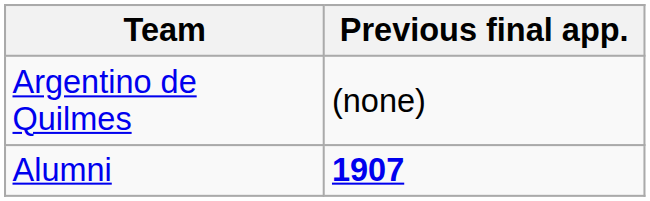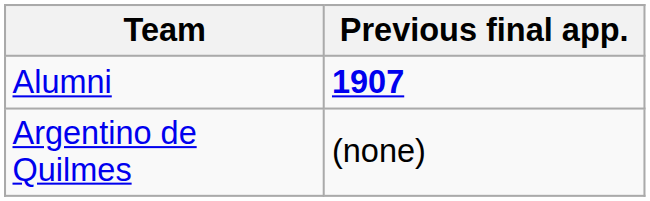rows swapped: Alumni <-> Argentino de Quilmes
